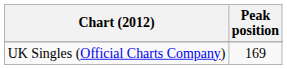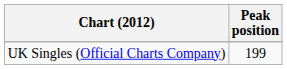UK Singles (Official Charts Company) | Peak position: 169 -> 199
